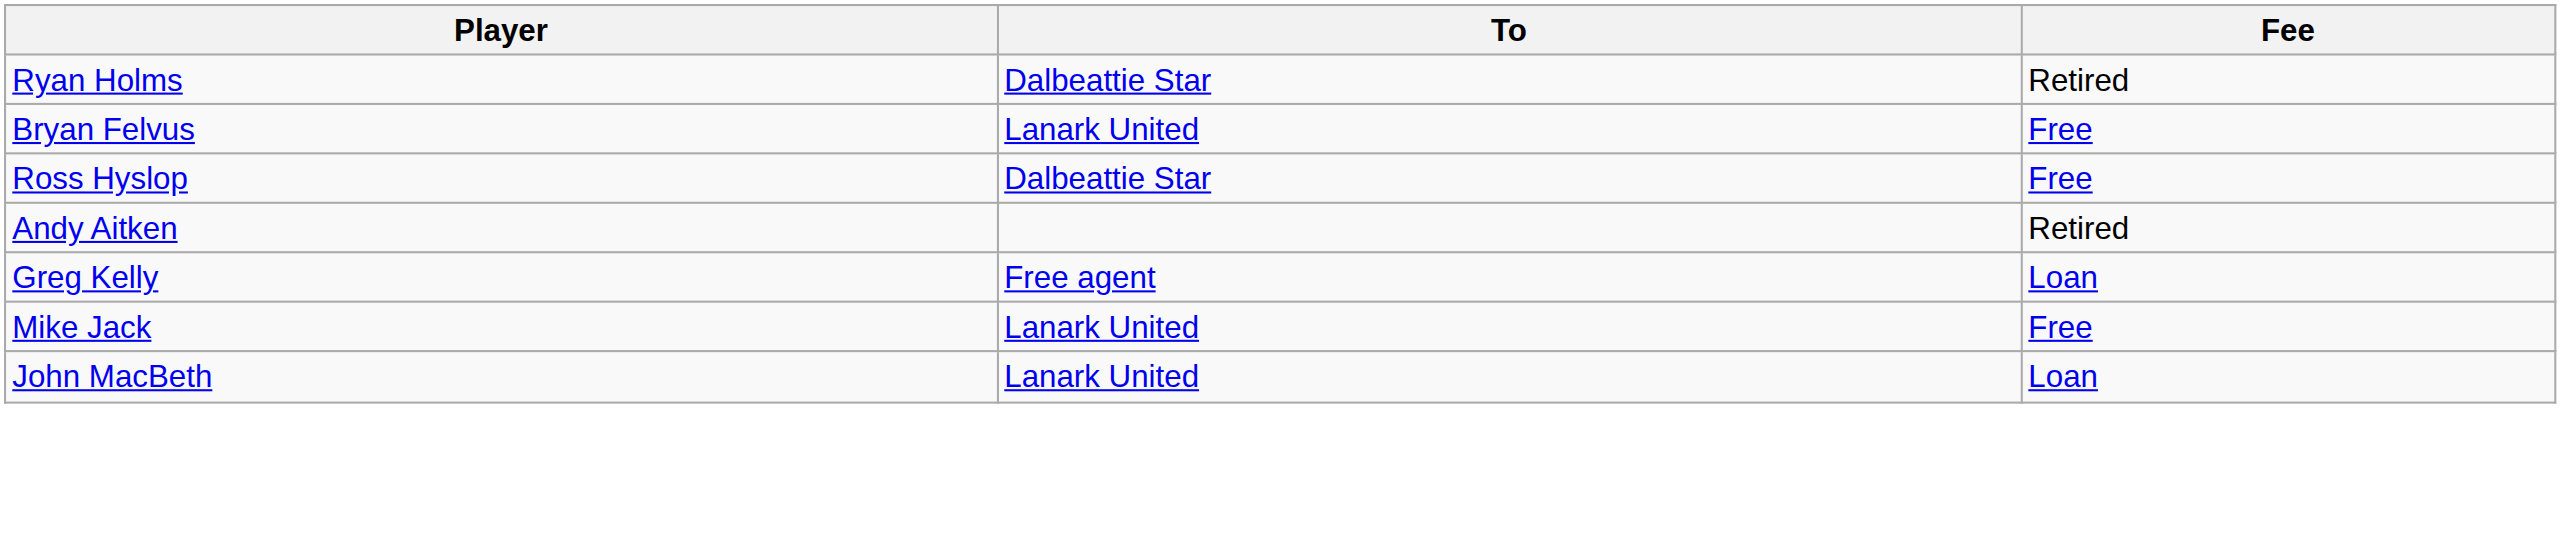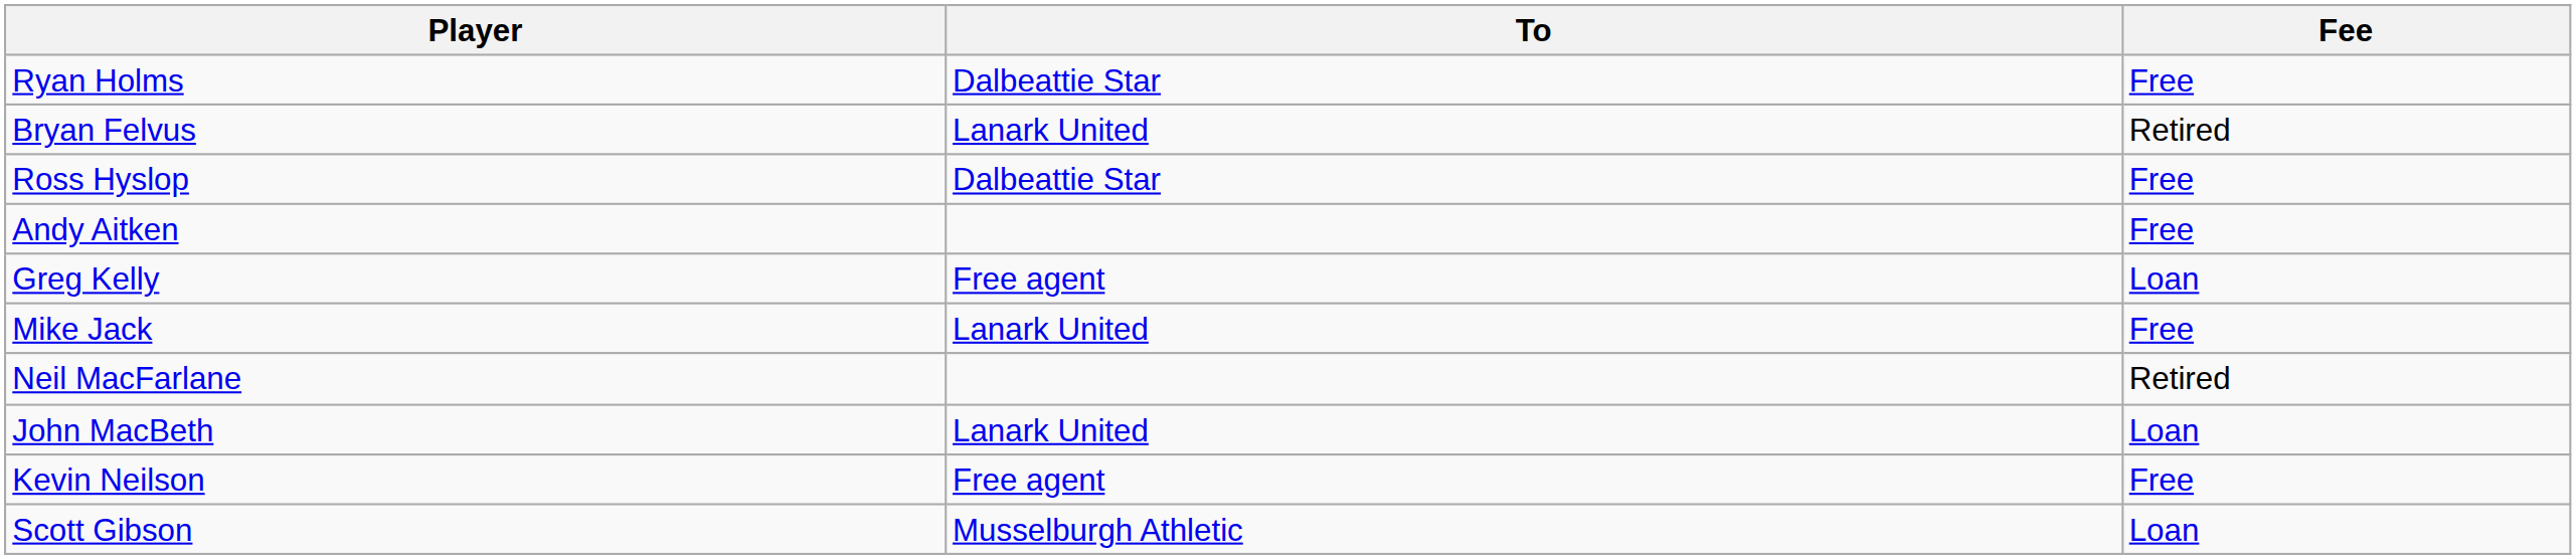Ryan Holms | Fee: Retired -> Free
Bryan Felvus | Fee: Free -> Retired
Andy Aitken | Fee: Retired -> Free
+ row: Neil MacFarlane | Retired
+ row: Kevin Neilson | Free agent | Free
+ row: Scott Gibson | Musselburgh Athletic | Loan
